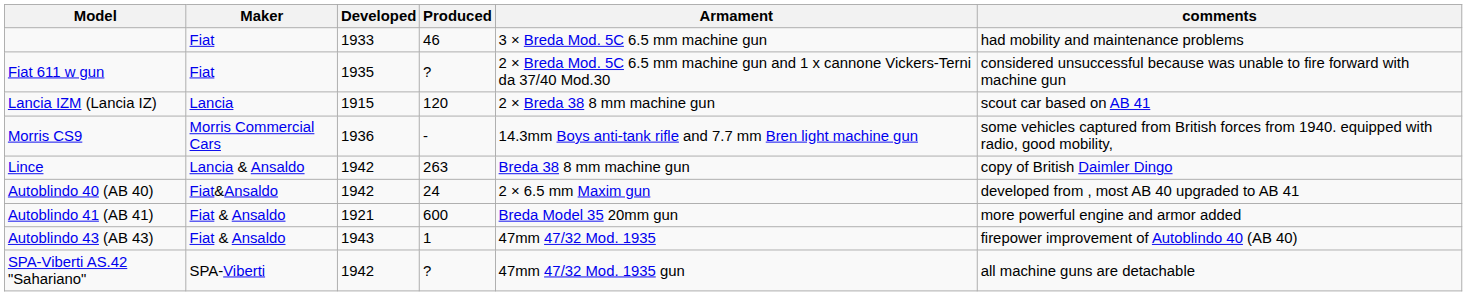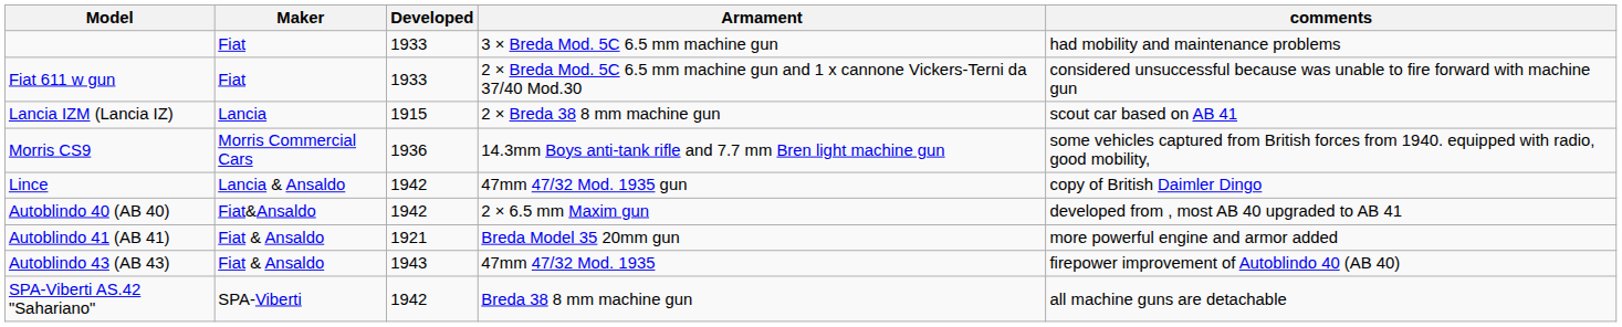- column: Produced | 46 | ? | 120 | - | 263 | 24 | 600 | 1 | ?
Fiat 611 w gun | Developed: 1935 -> 1933
Lince | Armament: Breda 38 8 mm machine gun -> 47mm 47/32 Mod. 1935 gun
SPA-Viberti AS.42 "Sahariano" | Armament: 47mm 47/32 Mod. 1935 gun -> Breda 38 8 mm machine gun
